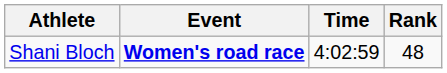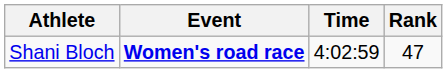Shani Bloch | Rank: 48 -> 47
